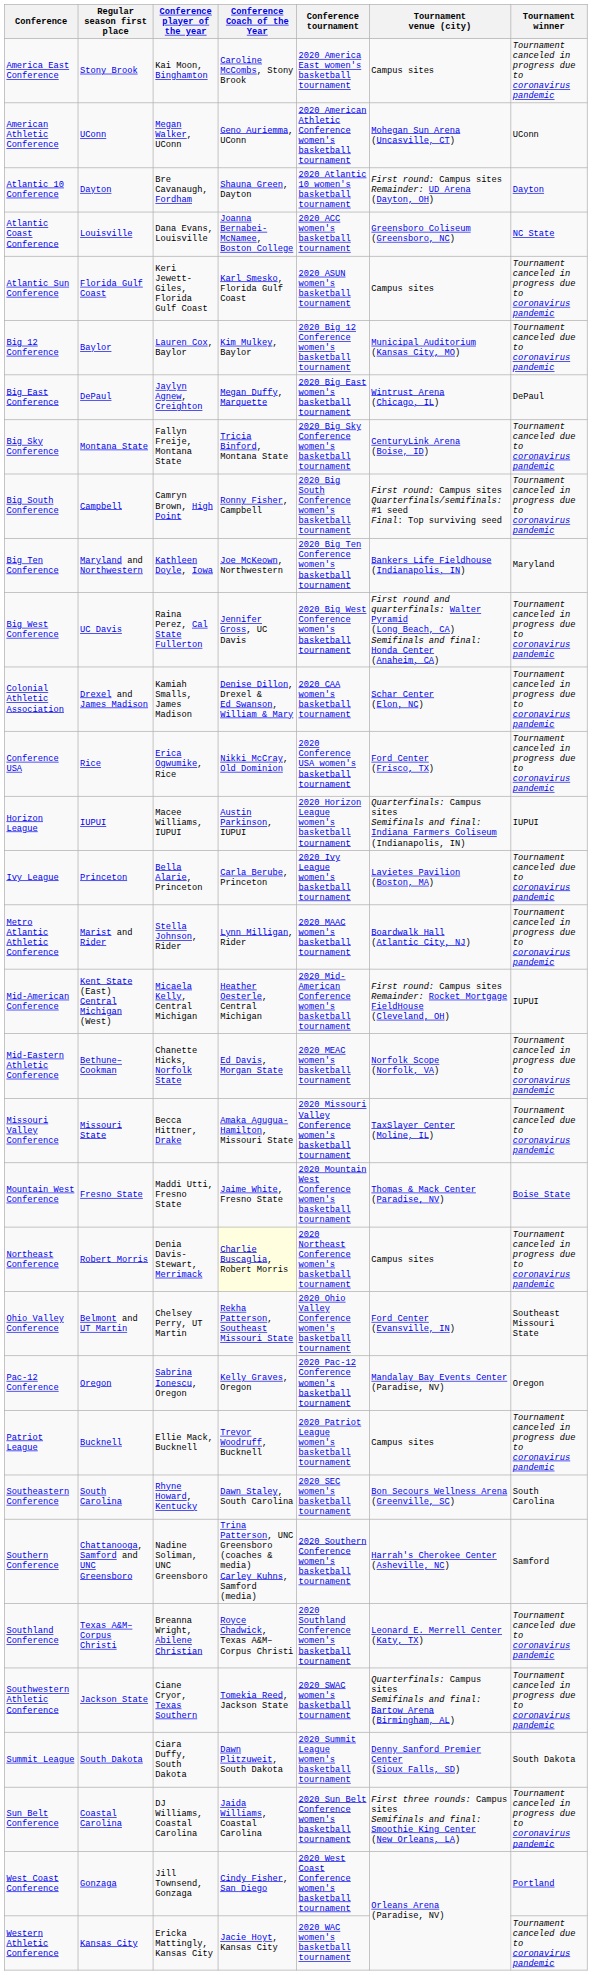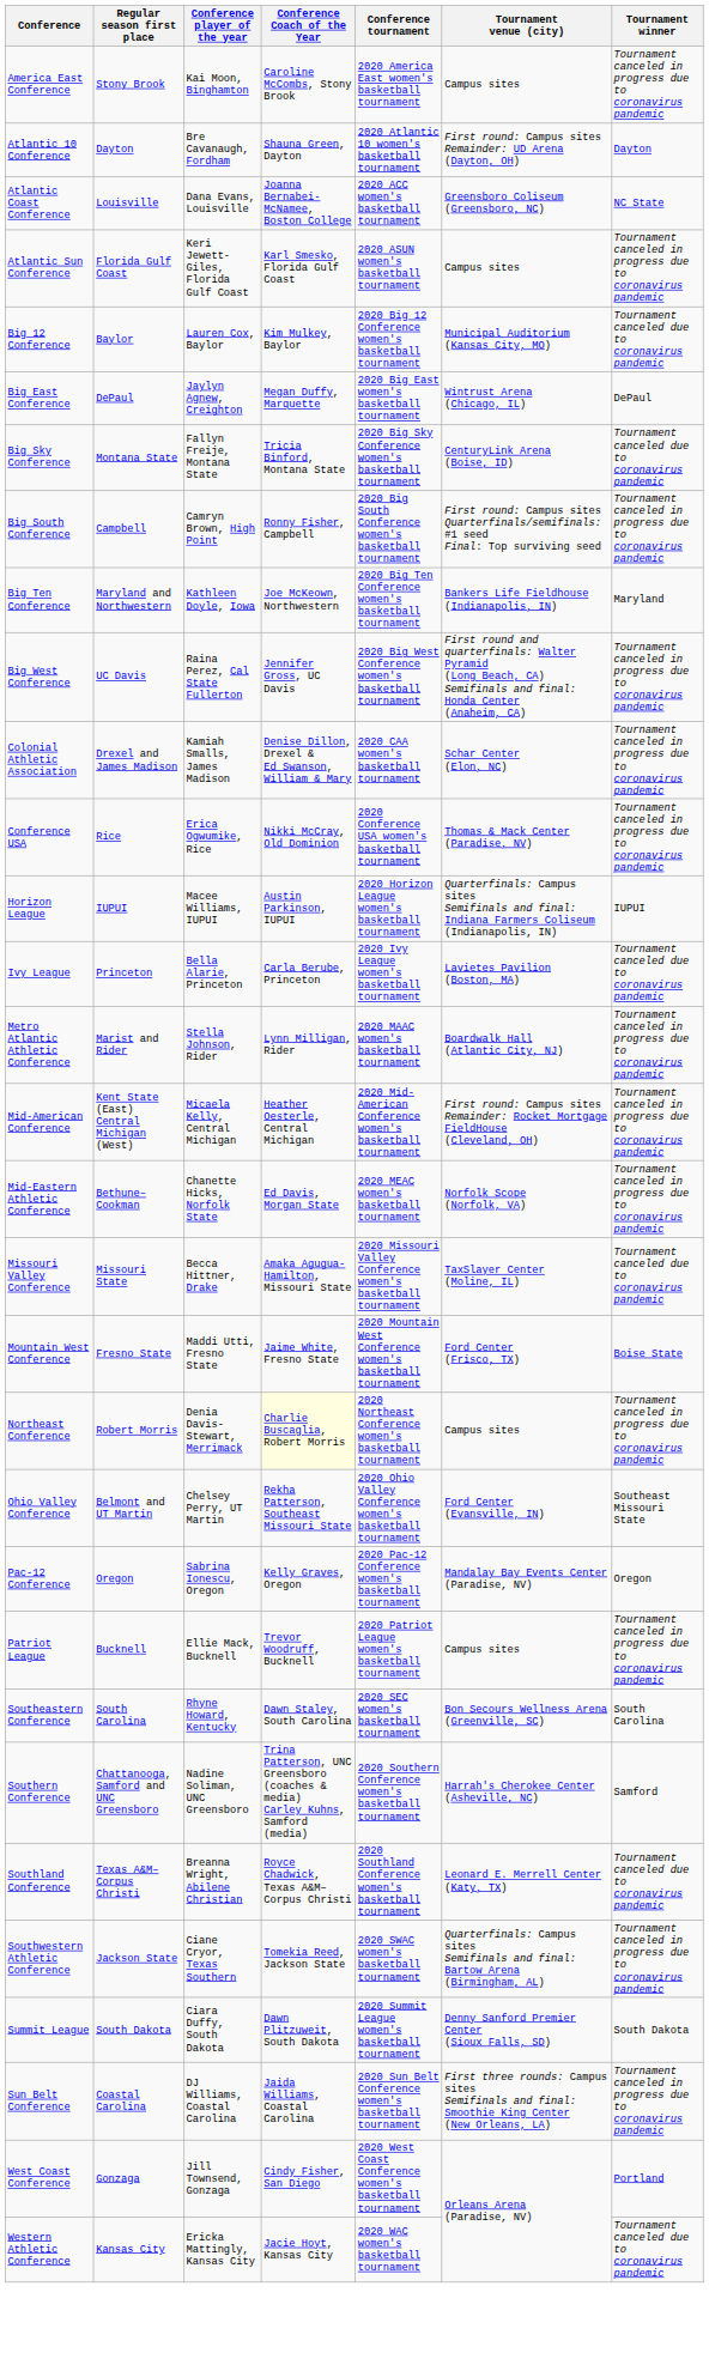- row: American Athletic Conference | UConn | Megan Walker, UConn | Geno Auriemma, UConn | 2020 American Athletic Conference women's basketball tournament | Mohegan Sun Arena (Uncasville, CT) | UConn
Conference USA | Tournament venue (city): Ford Center (Frisco, TX) -> Thomas & Mack Center (Paradise, NV)
Mid-American Conference | Tournament winner: IUPUI -> Tournament canceled in progress due to coronavirus pandemic
Mountain West Conference | Tournament venue (city): Thomas & Mack Center (Paradise, NV) -> Ford Center (Frisco, TX)
